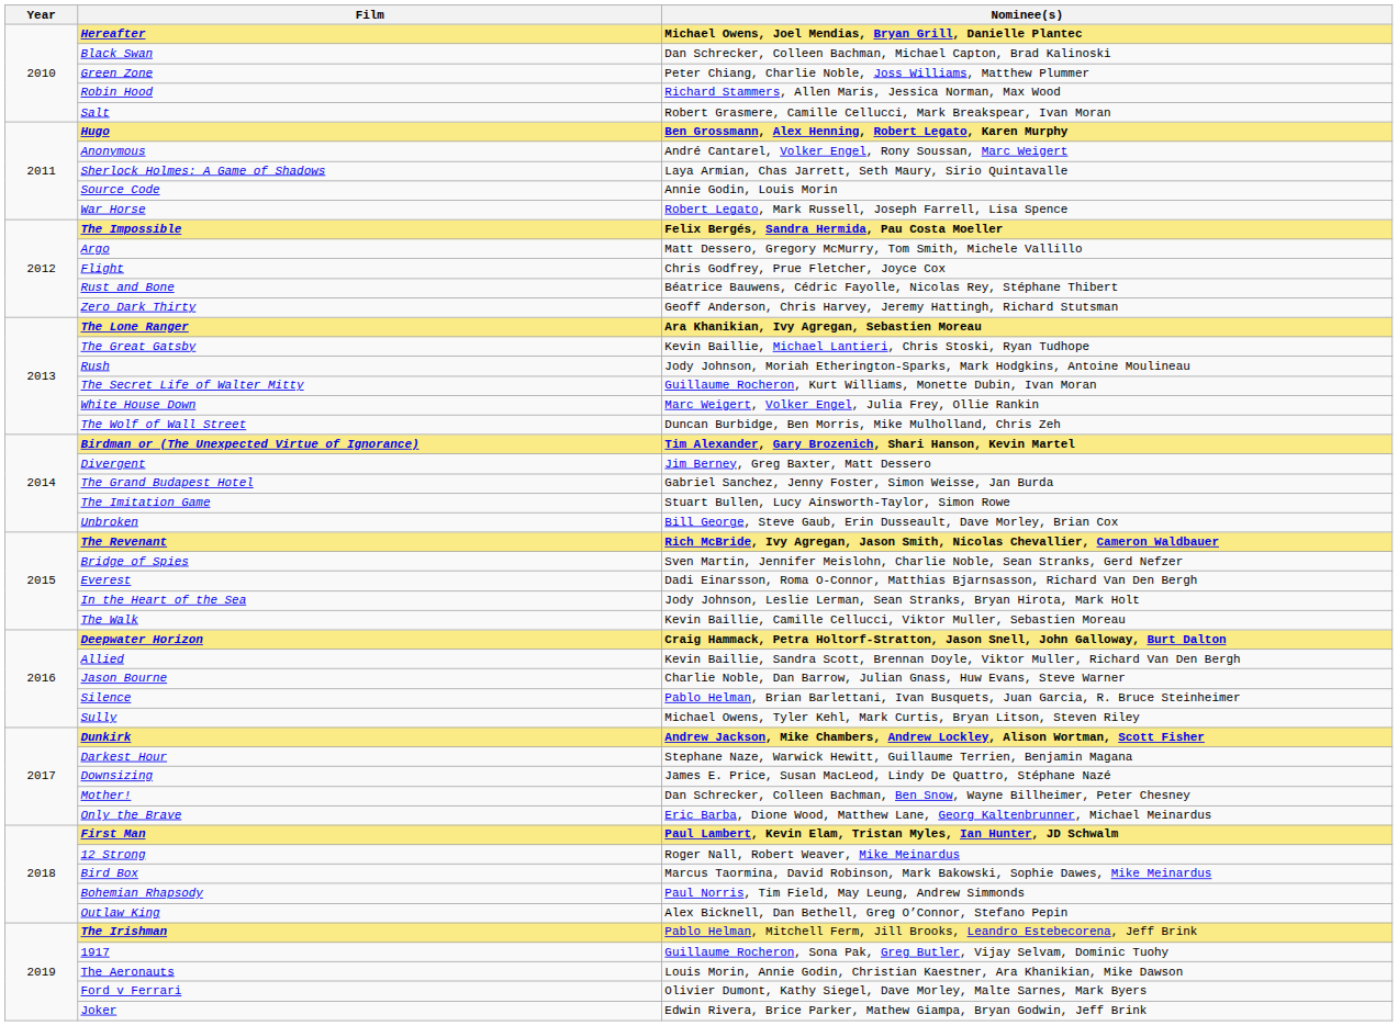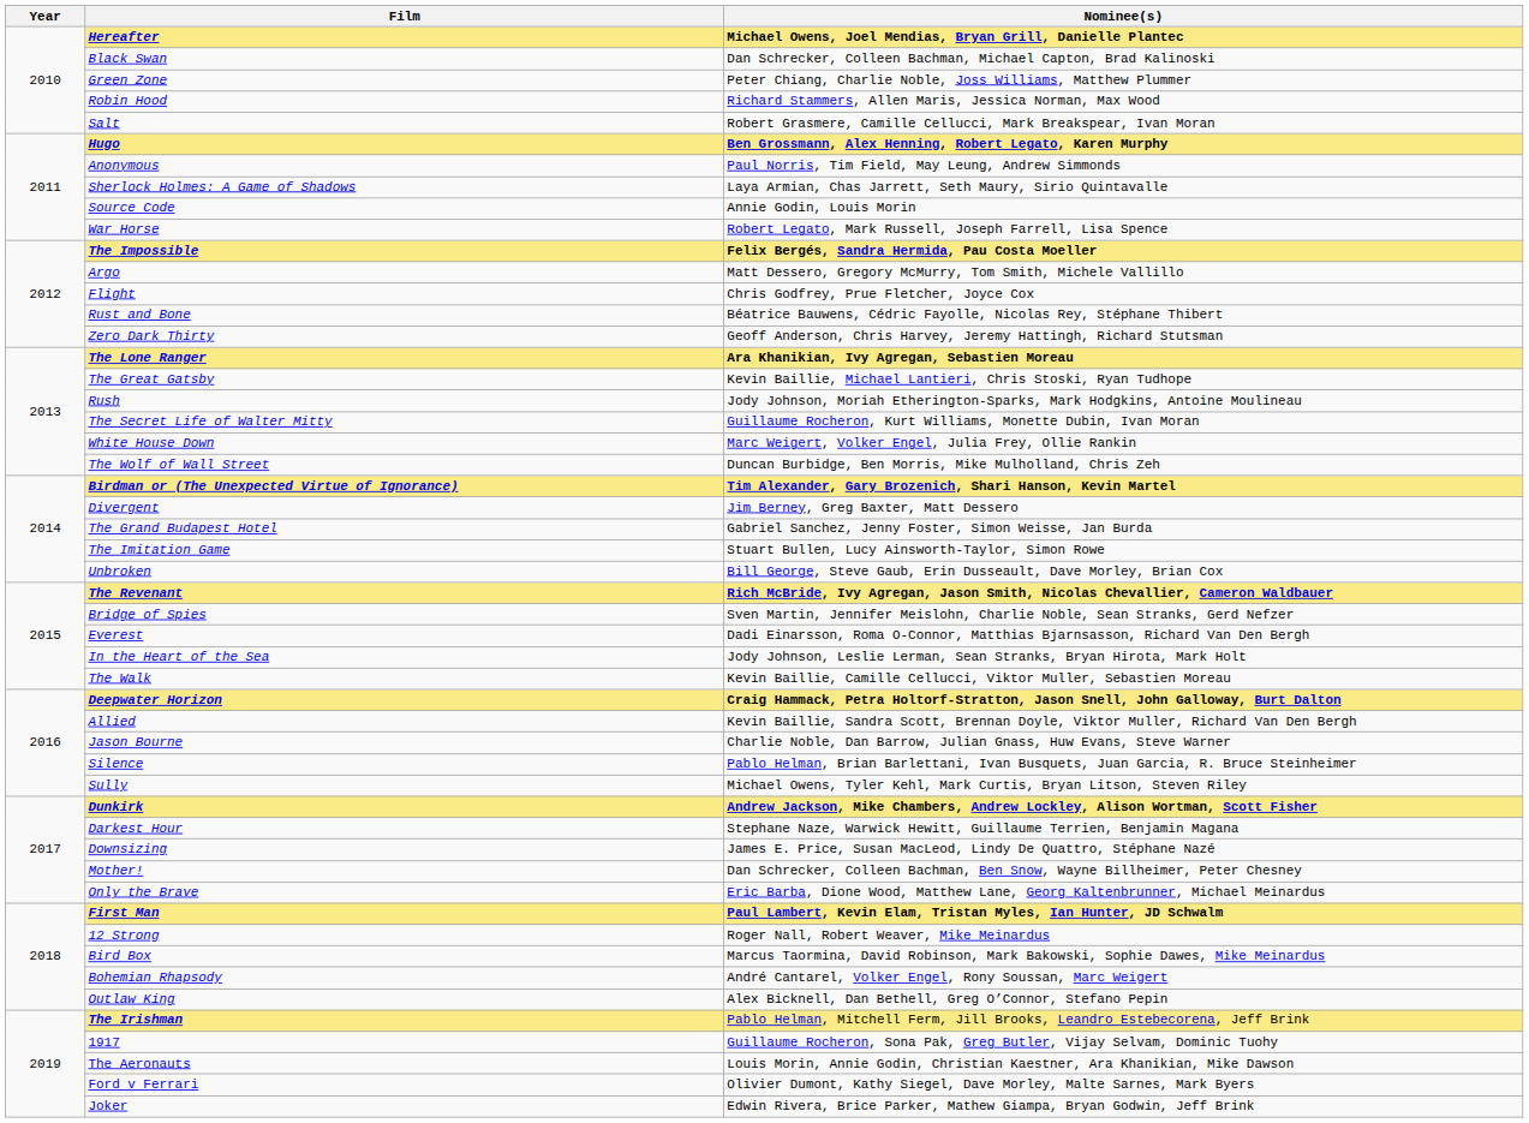Anonymous | Nominee(s): André Cantarel, Volker Engel, Rony Soussan, Marc Weigert -> Paul Norris, Tim Field, May Leung, Andrew Simmonds
Bohemian Rhapsody | Nominee(s): Paul Norris, Tim Field, May Leung, Andrew Simmonds -> André Cantarel, Volker Engel, Rony Soussan, Marc Weigert
